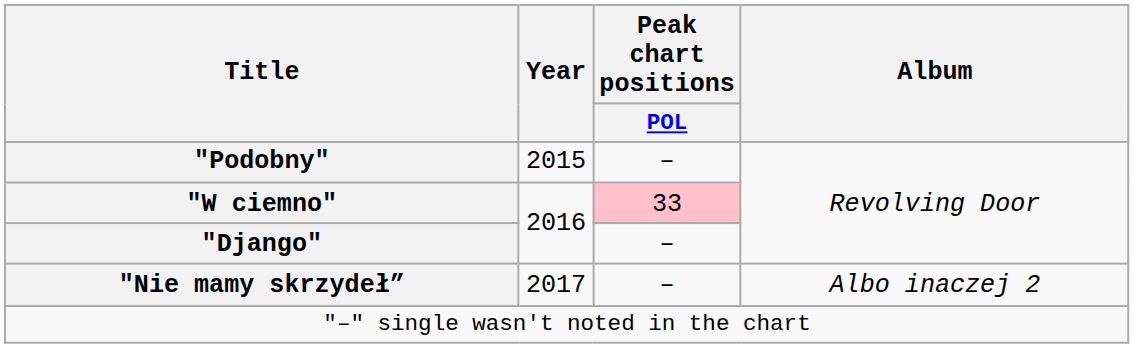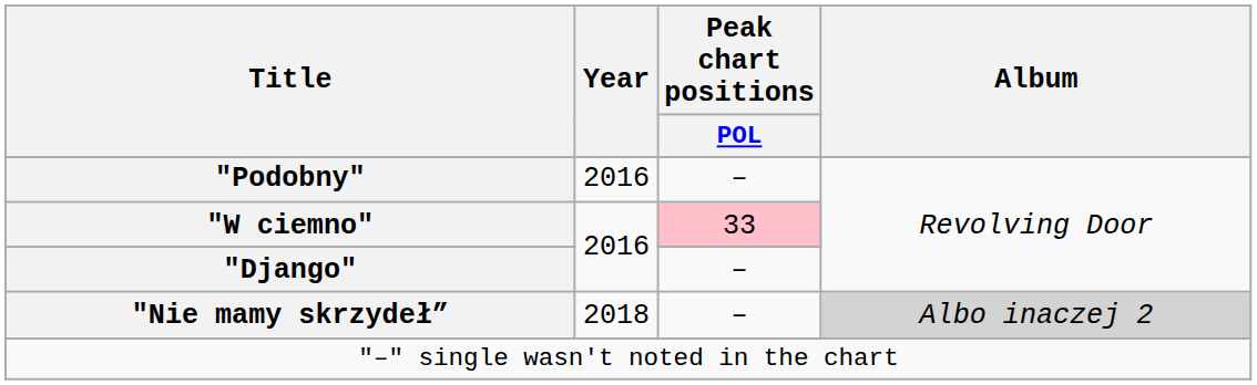"Podobny" | Year: 2015 -> 2016
"Nie mamy skrzydeł” | Year: 2017 -> 2018
"Nie mamy skrzydeł” | Album: no background -> lightgrey background
